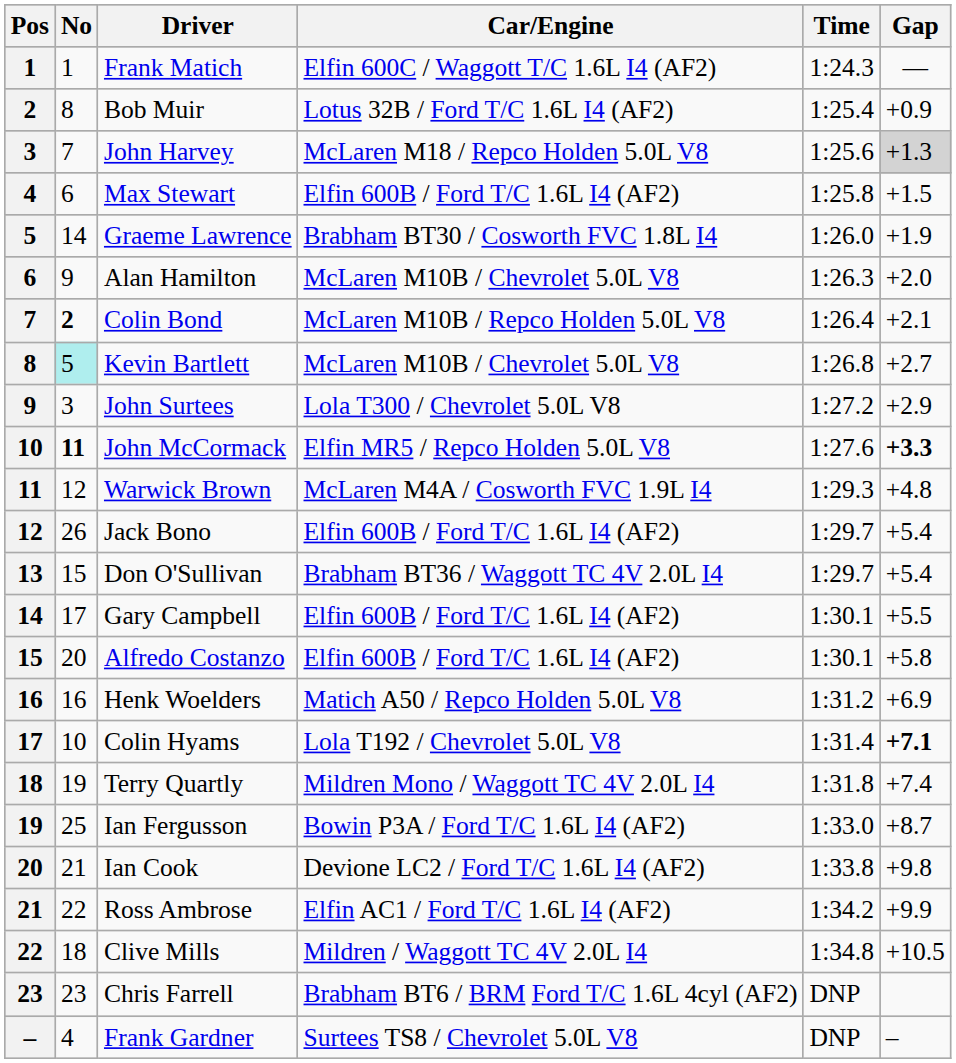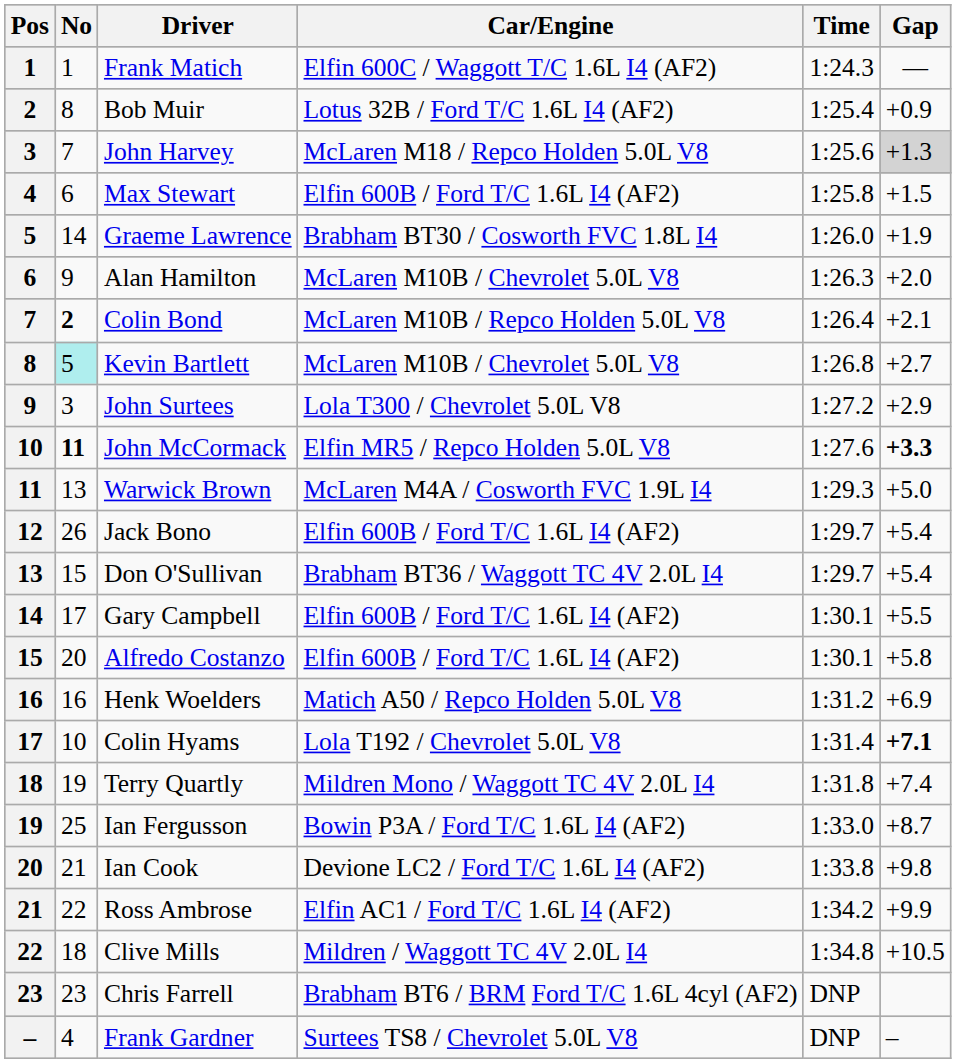Warwick Brown | No: 12 -> 13
Warwick Brown | Gap: +4.8 -> +5.0
